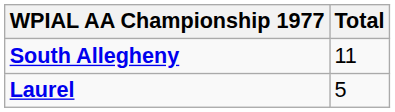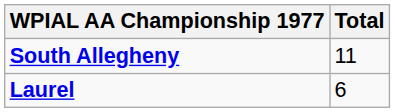Laurel | Total: 5 -> 6
